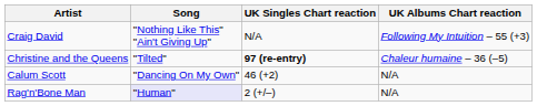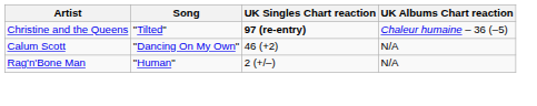- row: Craig David | "Nothing Like This" "Ain't Giving Up" | N/A | Following My Intuition – 55 (+3)
Rag'n'Bone Man | Song: lavender background -> no background
